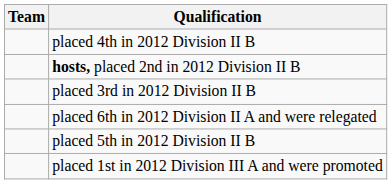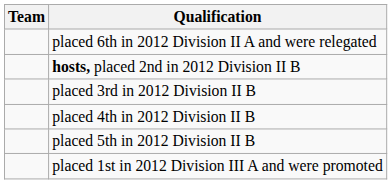rows swapped: placed 6th in 2012 Division II A and were relegated <-> placed 4th in 2012 Division II B
